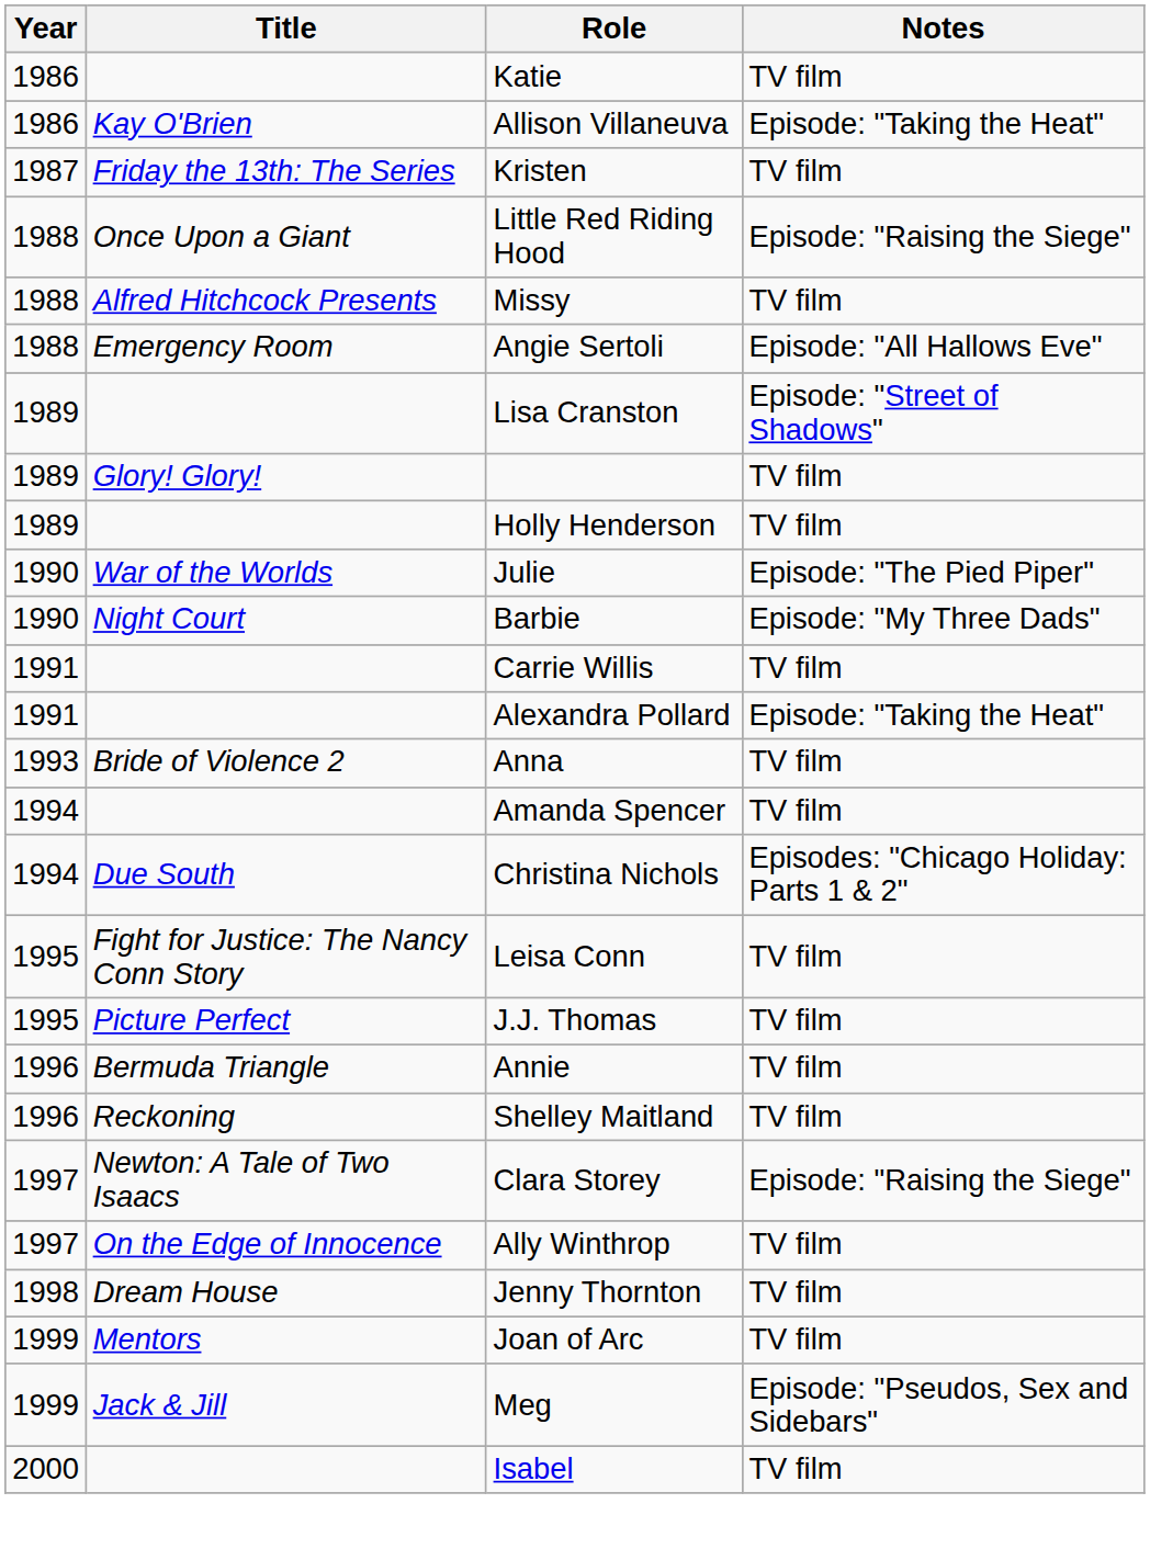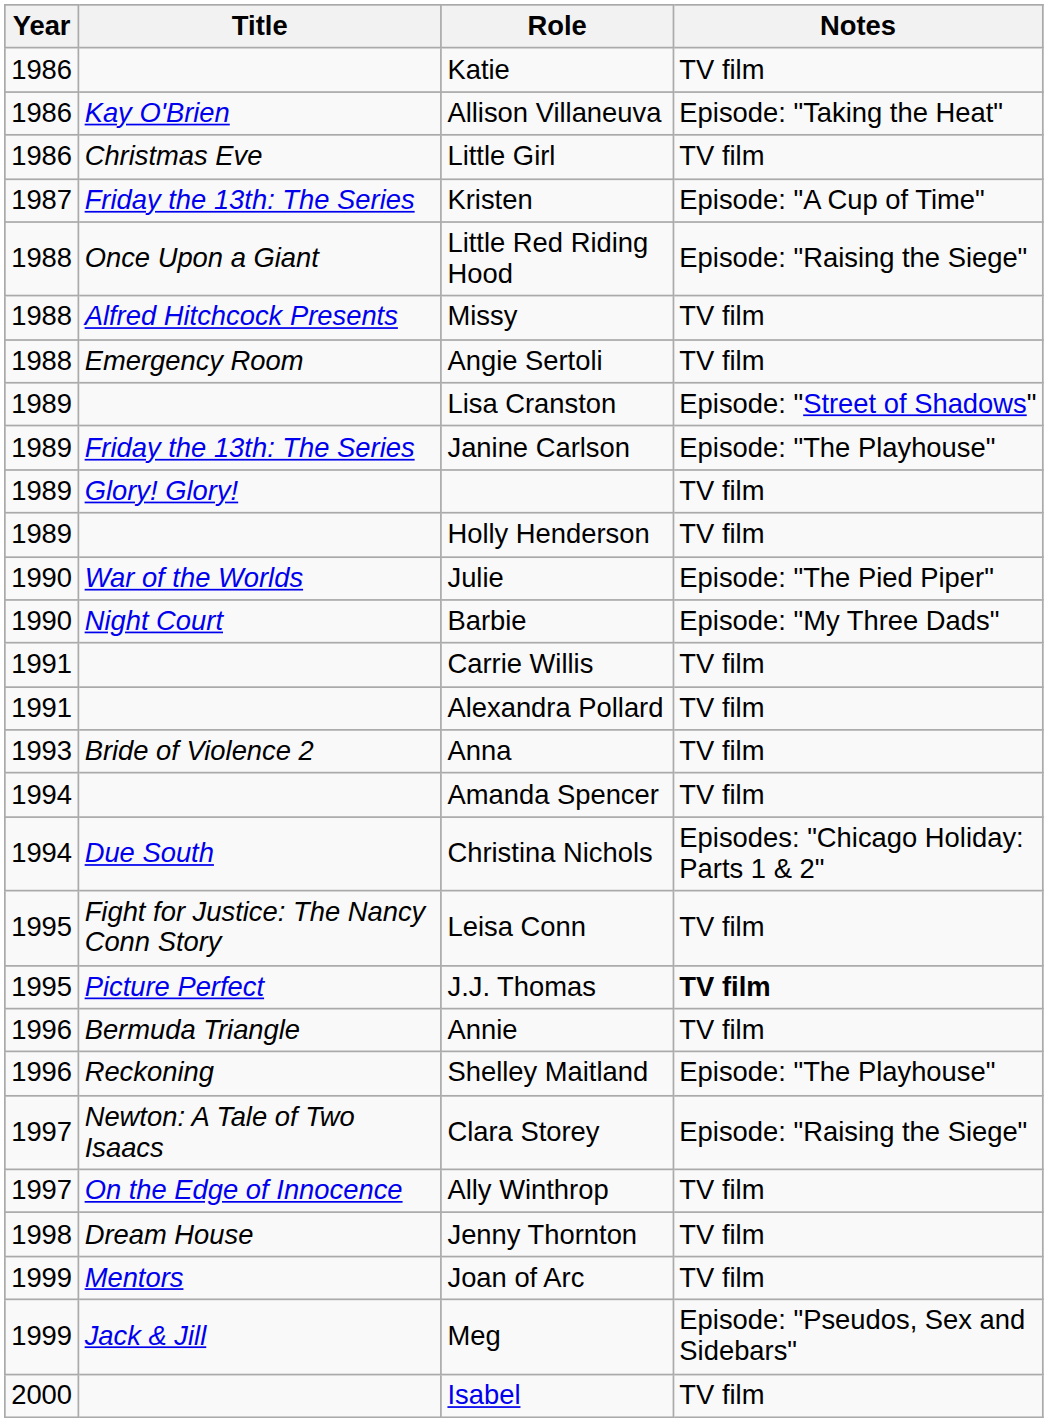+ row: 1986 | Christmas Eve | Little Girl | TV film
Kristen | Notes: TV film -> Episode: "A Cup of Time"
Angie Sertoli | Notes: Episode: "All Hallows Eve" -> TV film
+ row: 1989 | Friday the 13th: The Series | Janine Carlson | Episode: "The Playhouse"
Alexandra Pollard | Notes: Episode: "Taking the Heat" -> TV film
J.J. Thomas | Notes: normal -> bold
Shelley Maitland | Notes: TV film -> Episode: "The Playhouse"
